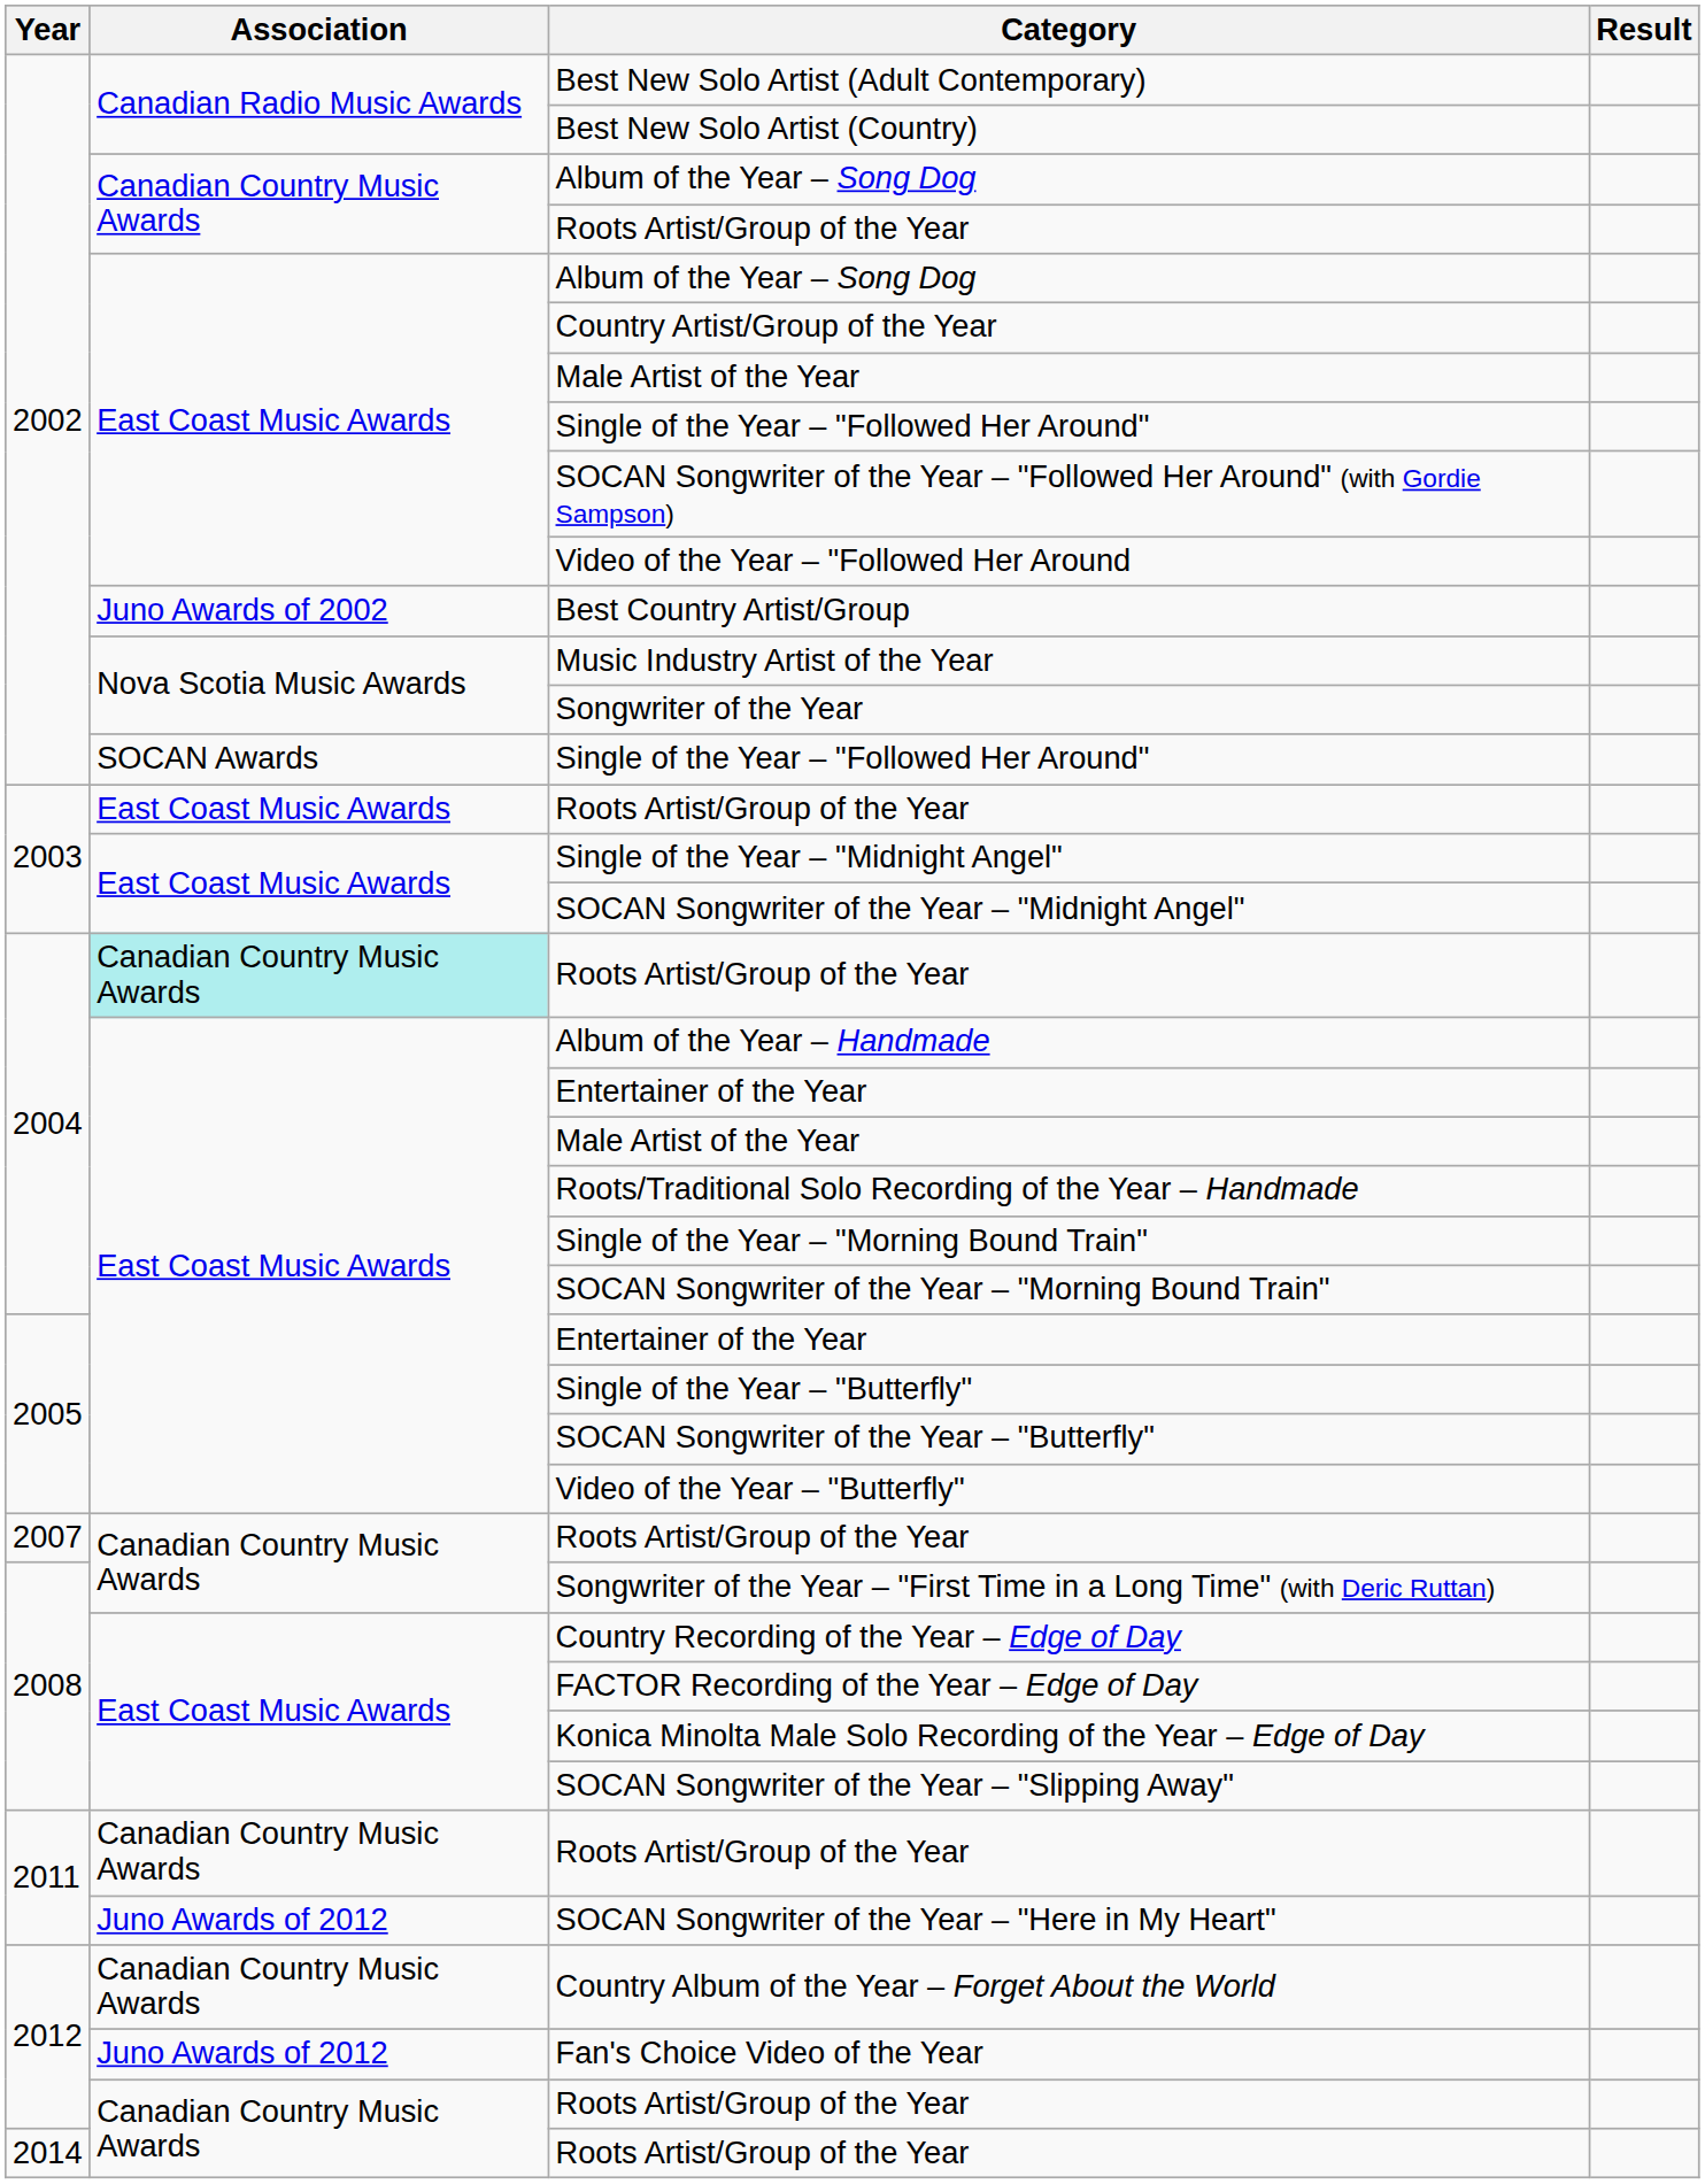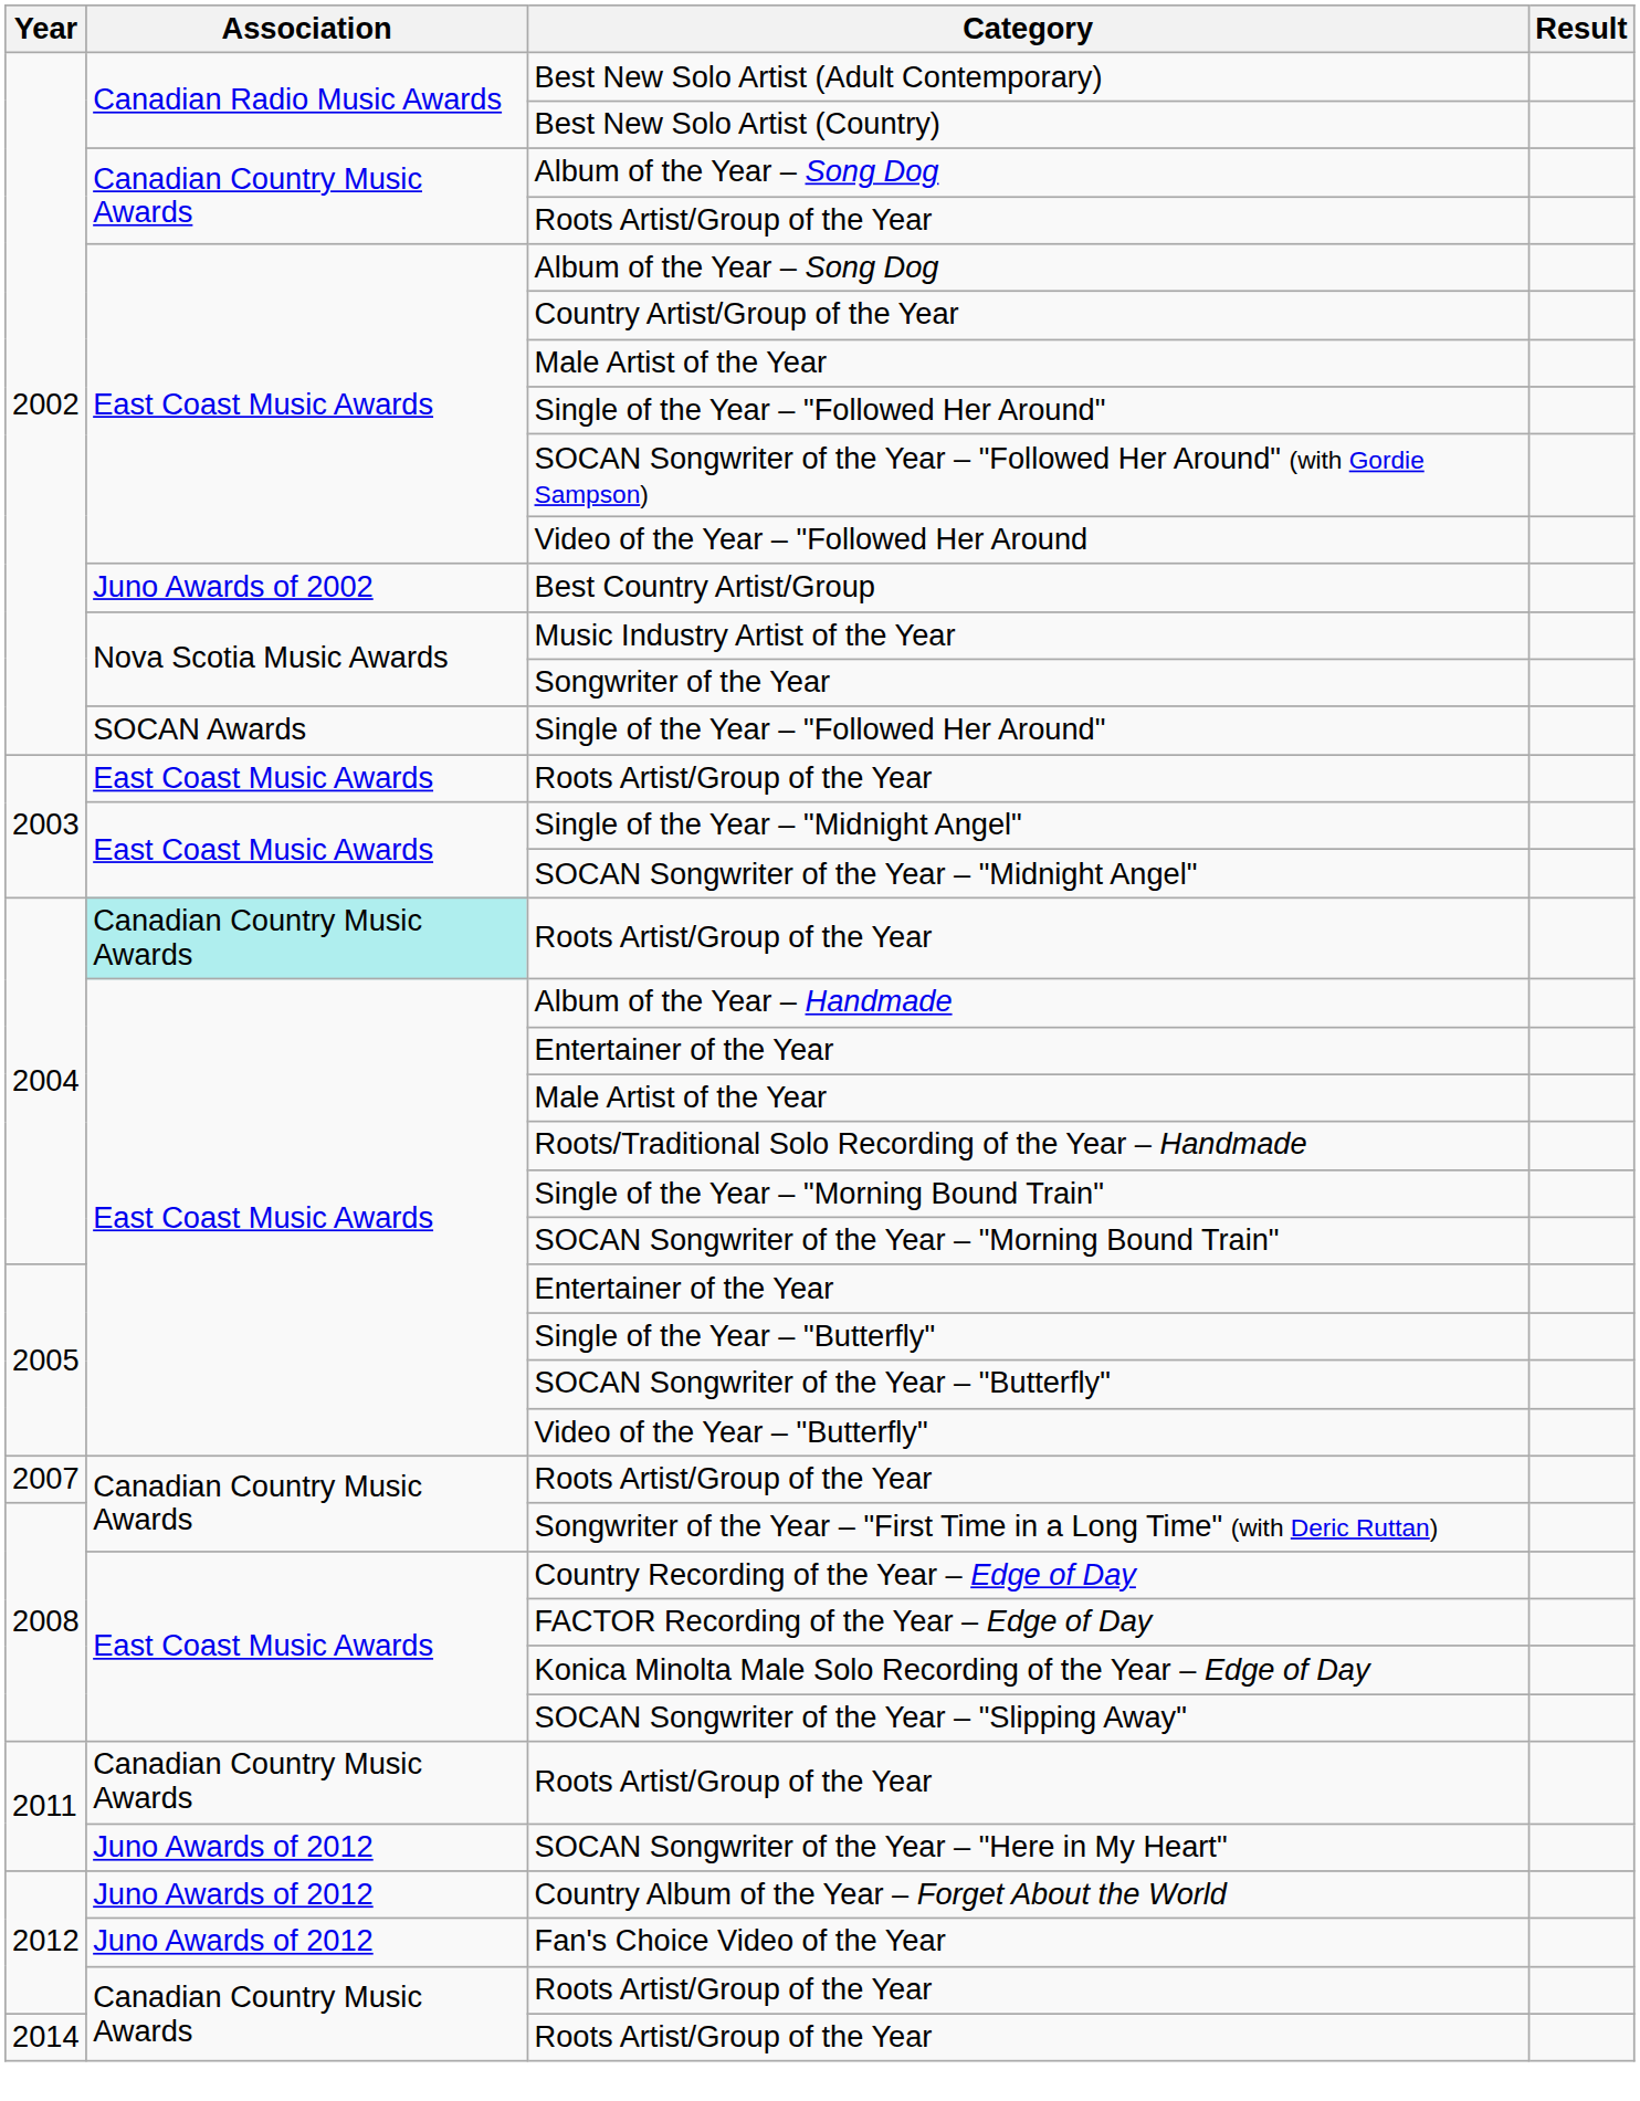Country Album of the Year – Forget About the World | Association: Canadian Country Music Awards -> Juno Awards of 2012
